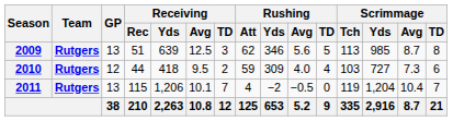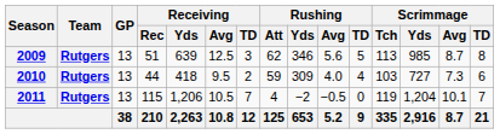2010 | GP: 12 -> 13
2011 | Receiving / Avg: 10.1 -> 10.5
2011 | Scrimmage / Avg: 10.4 -> 10.1
